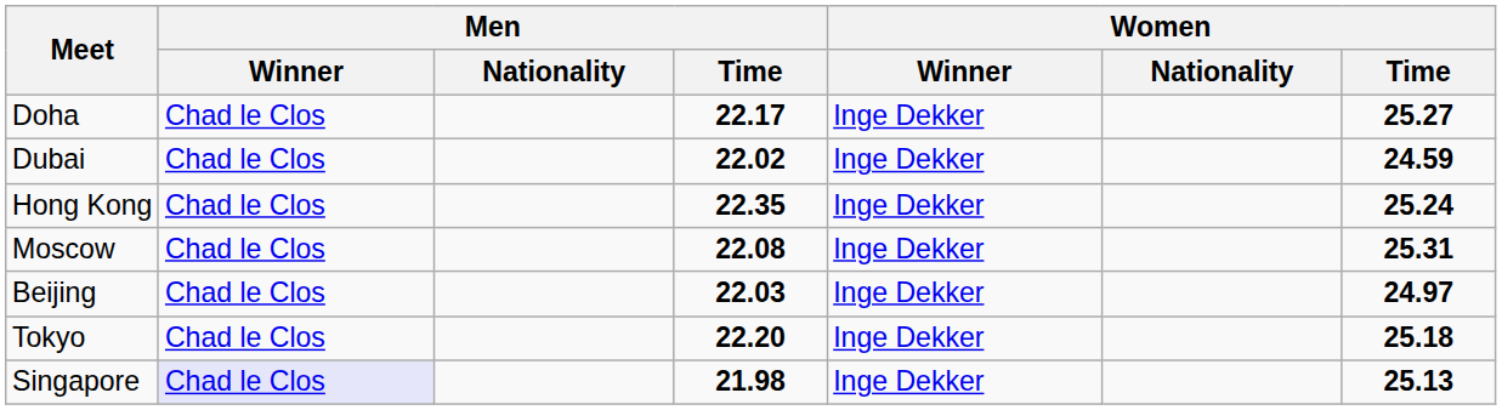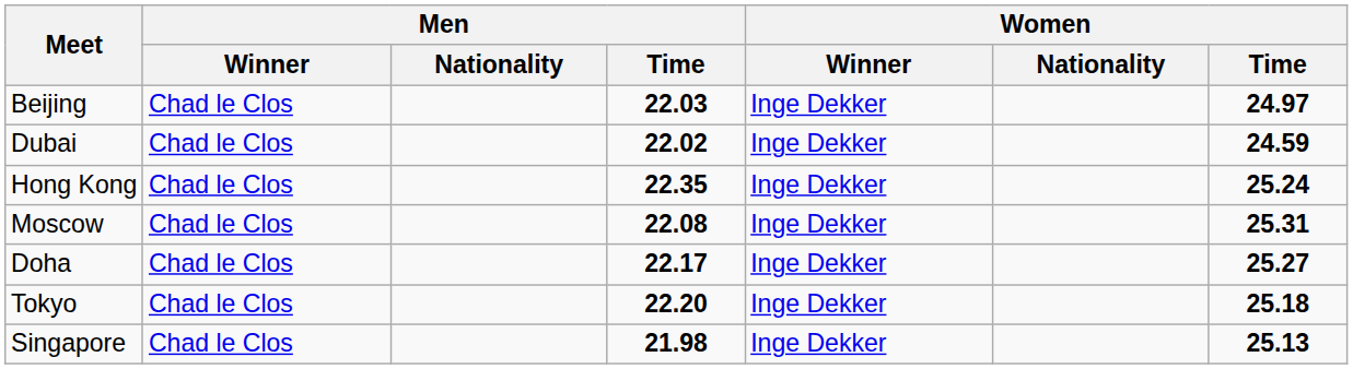rows swapped: Doha <-> Beijing
Singapore | Men / Winner: lavender background -> no background
